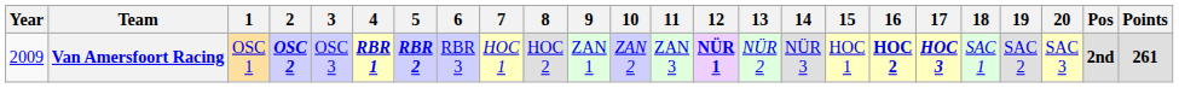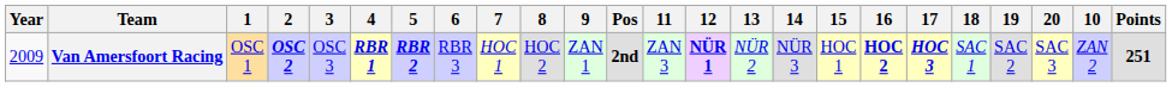columns swapped: 10 <-> Pos
Van Amersfoort Racing | Points: 261 -> 251
